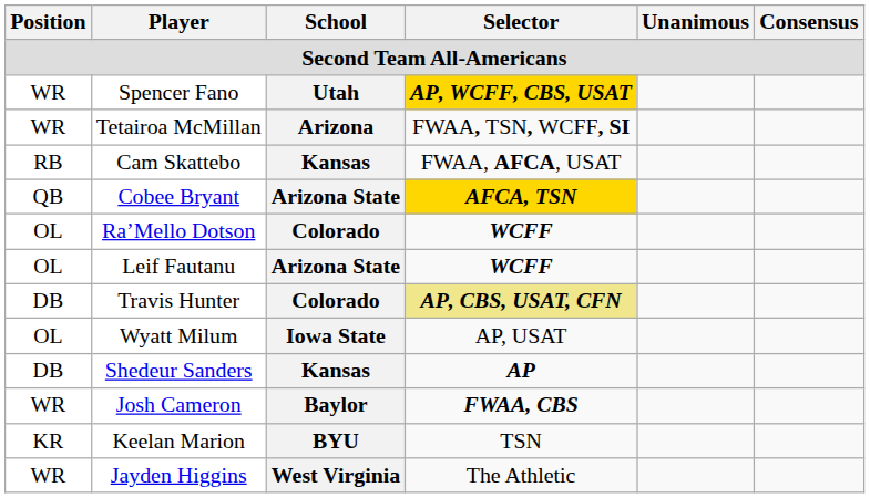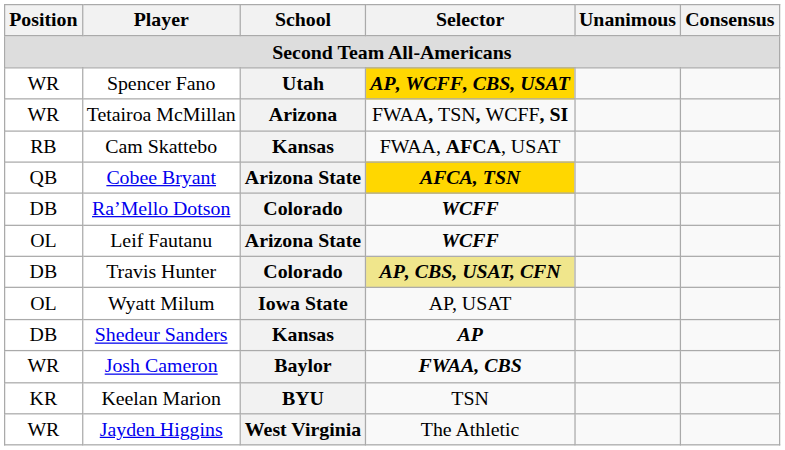Ra’Mello Dotson | Position: OL -> DB
